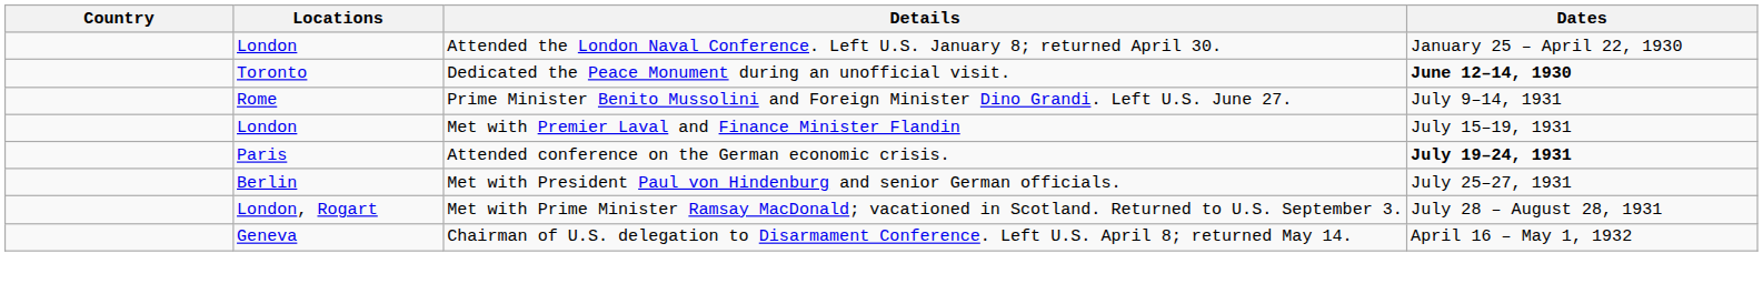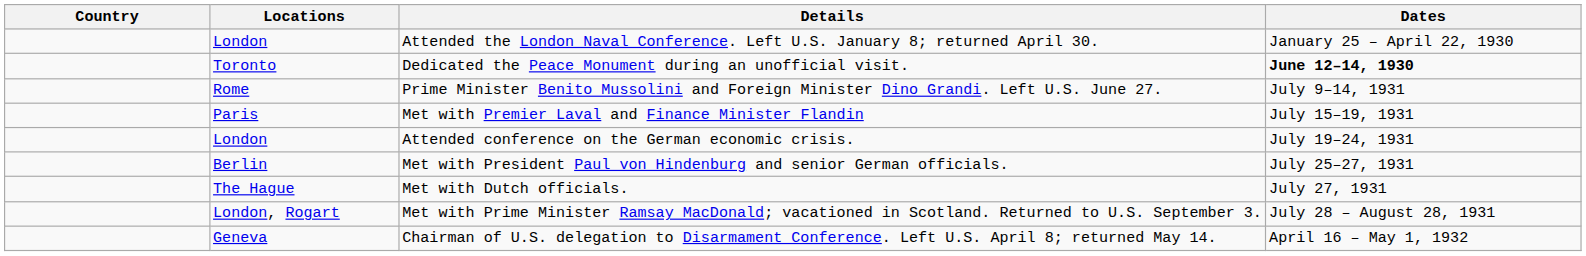Met with Premier Laval and Finance Minister Flandin | Locations: London -> Paris
Attended conference on the German economic crisis. | Locations: Paris -> London
Attended conference on the German economic crisis. | Dates: bold -> normal
+ row: The Hague | Met with Dutch officials. | July 27, 1931
